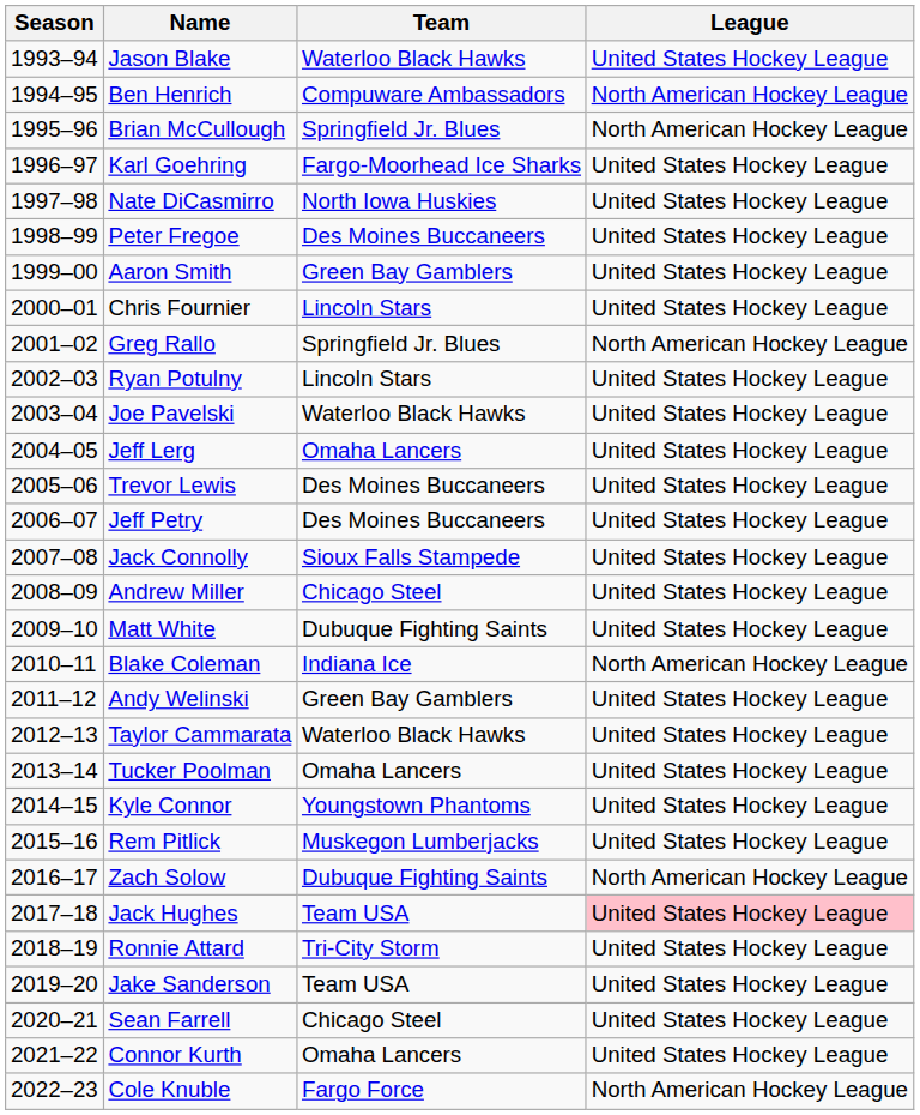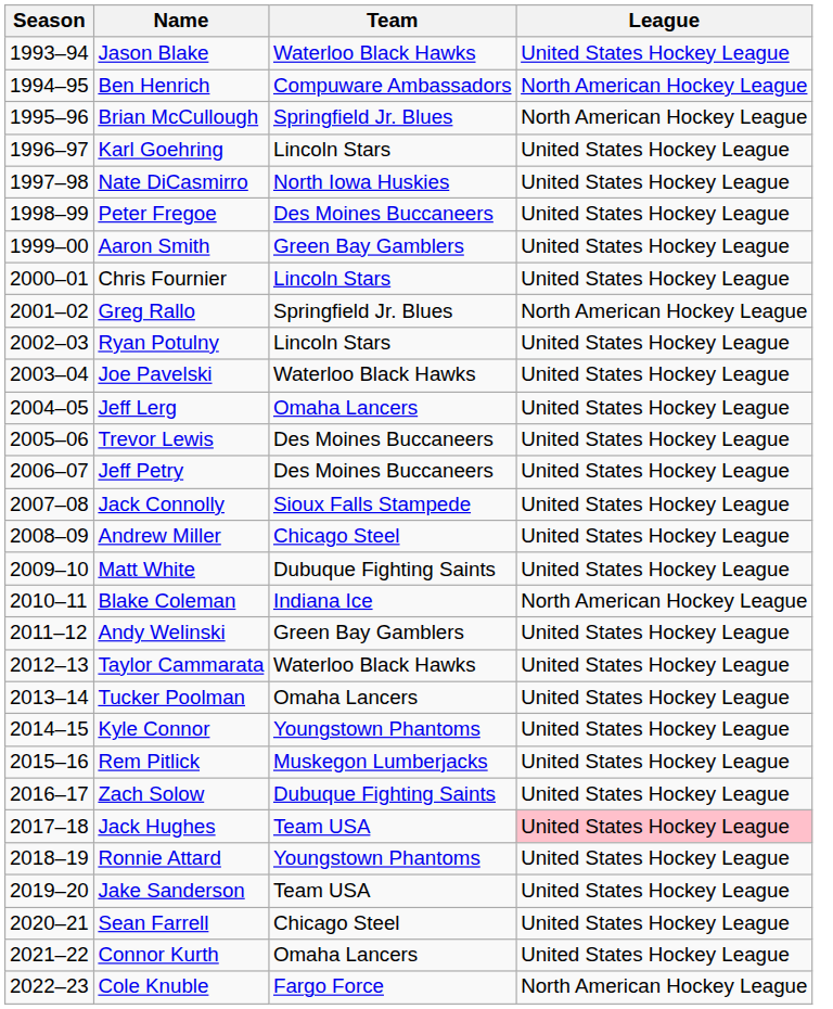Karl Goehring | Team: Fargo-Moorhead Ice Sharks -> Lincoln Stars
Zach Solow | League: North American Hockey League -> United States Hockey League
Ronnie Attard | Team: Tri-City Storm -> Youngstown Phantoms
